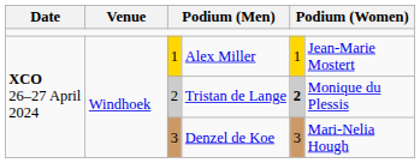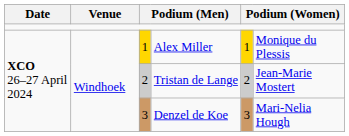Alex Miller | column 6: Jean-Marie Mostert -> Monique du Plessis
Tristan de Lange | column 5: bold -> normal
Tristan de Lange | column 6: Monique du Plessis -> Jean-Marie Mostert
